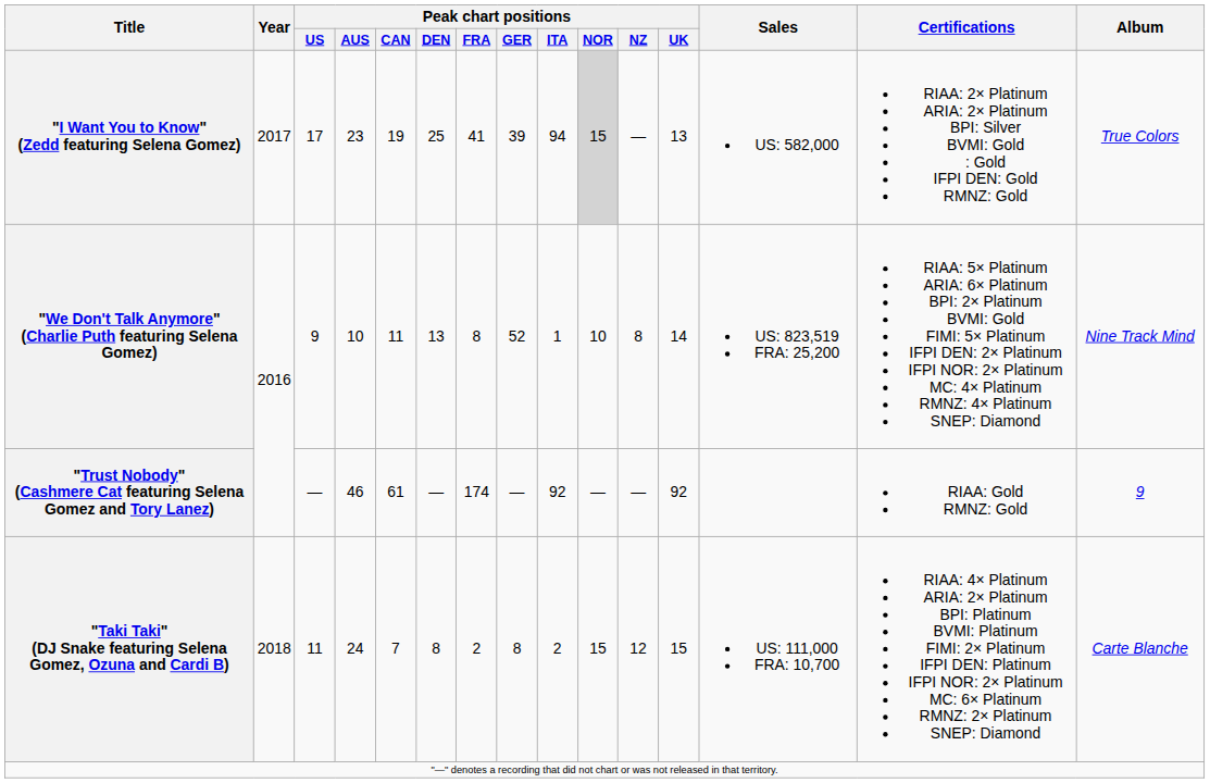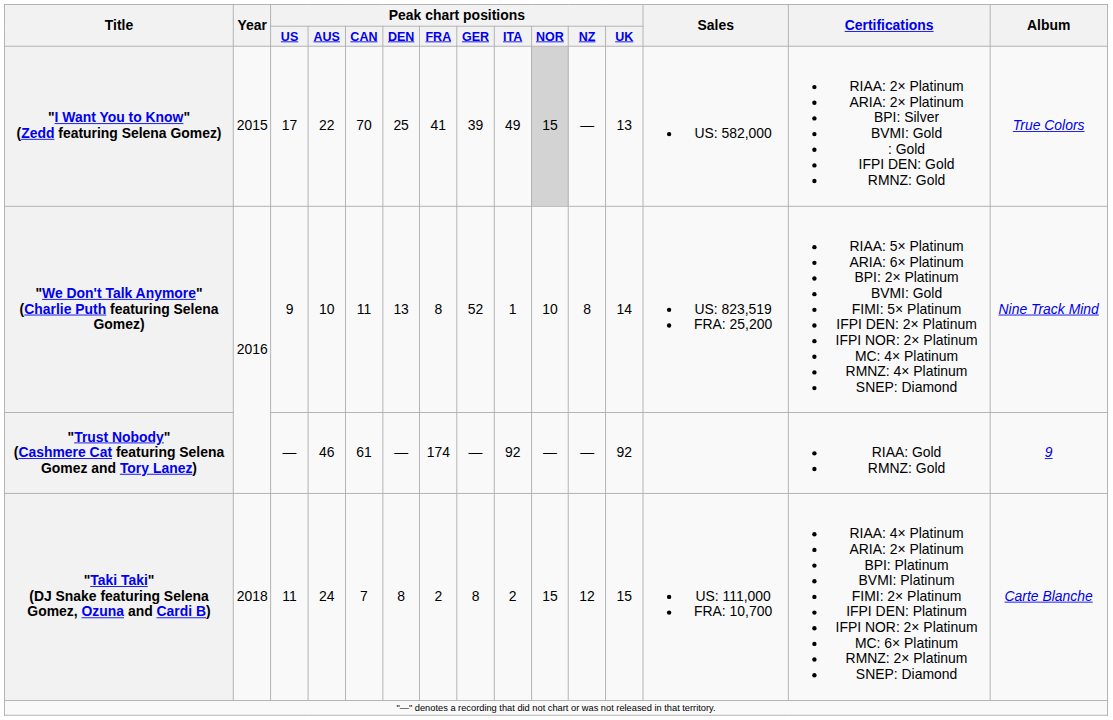"I Want You to Know" (Zedd featuring Selena Gomez) | Year: 2017 -> 2015
"I Want You to Know" (Zedd featuring Selena Gomez) | Peak chart positions / AUS: 23 -> 22
"I Want You to Know" (Zedd featuring Selena Gomez) | Peak chart positions / CAN: 19 -> 70
"I Want You to Know" (Zedd featuring Selena Gomez) | Peak chart positions / ITA: 94 -> 49
